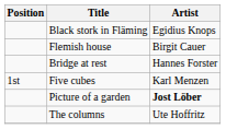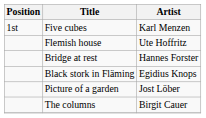rows swapped: Black stork in Fläming <-> Five cubes
Flemish house | Artist: Birgit Cauer -> Ute Hoffritz
Picture of a garden | Artist: bold -> normal
The columns | Artist: Ute Hoffritz -> Birgit Cauer
